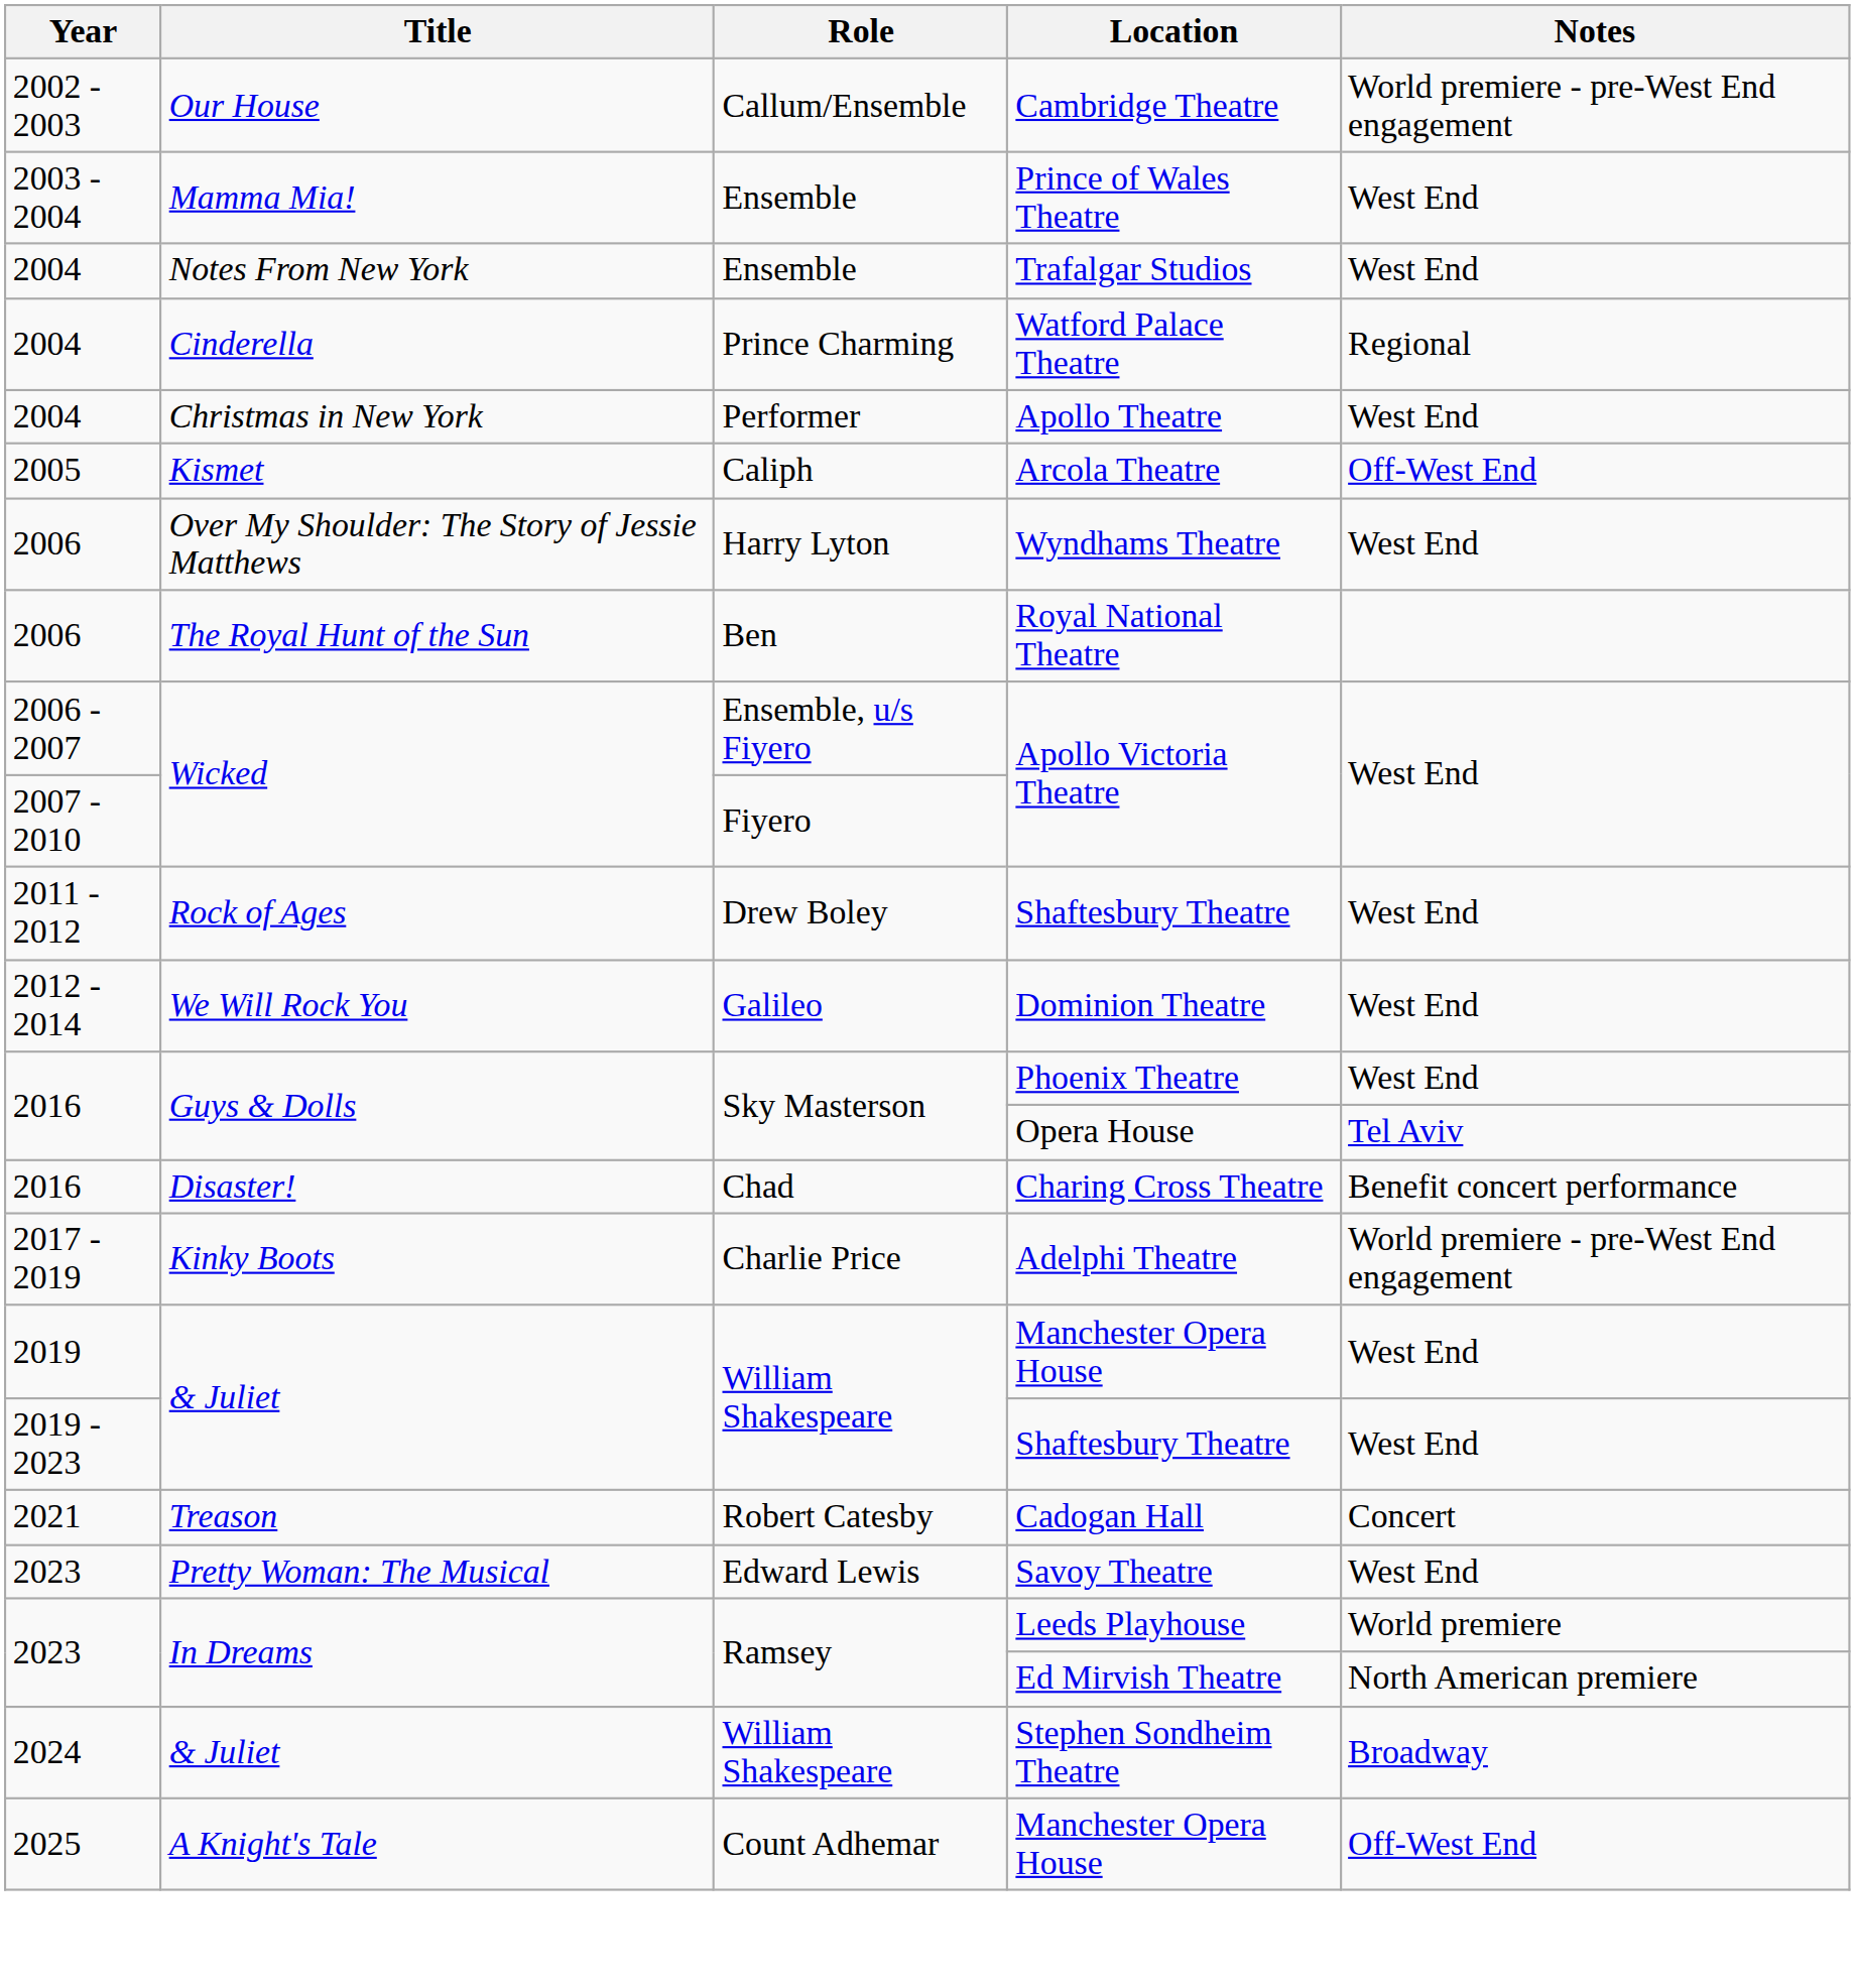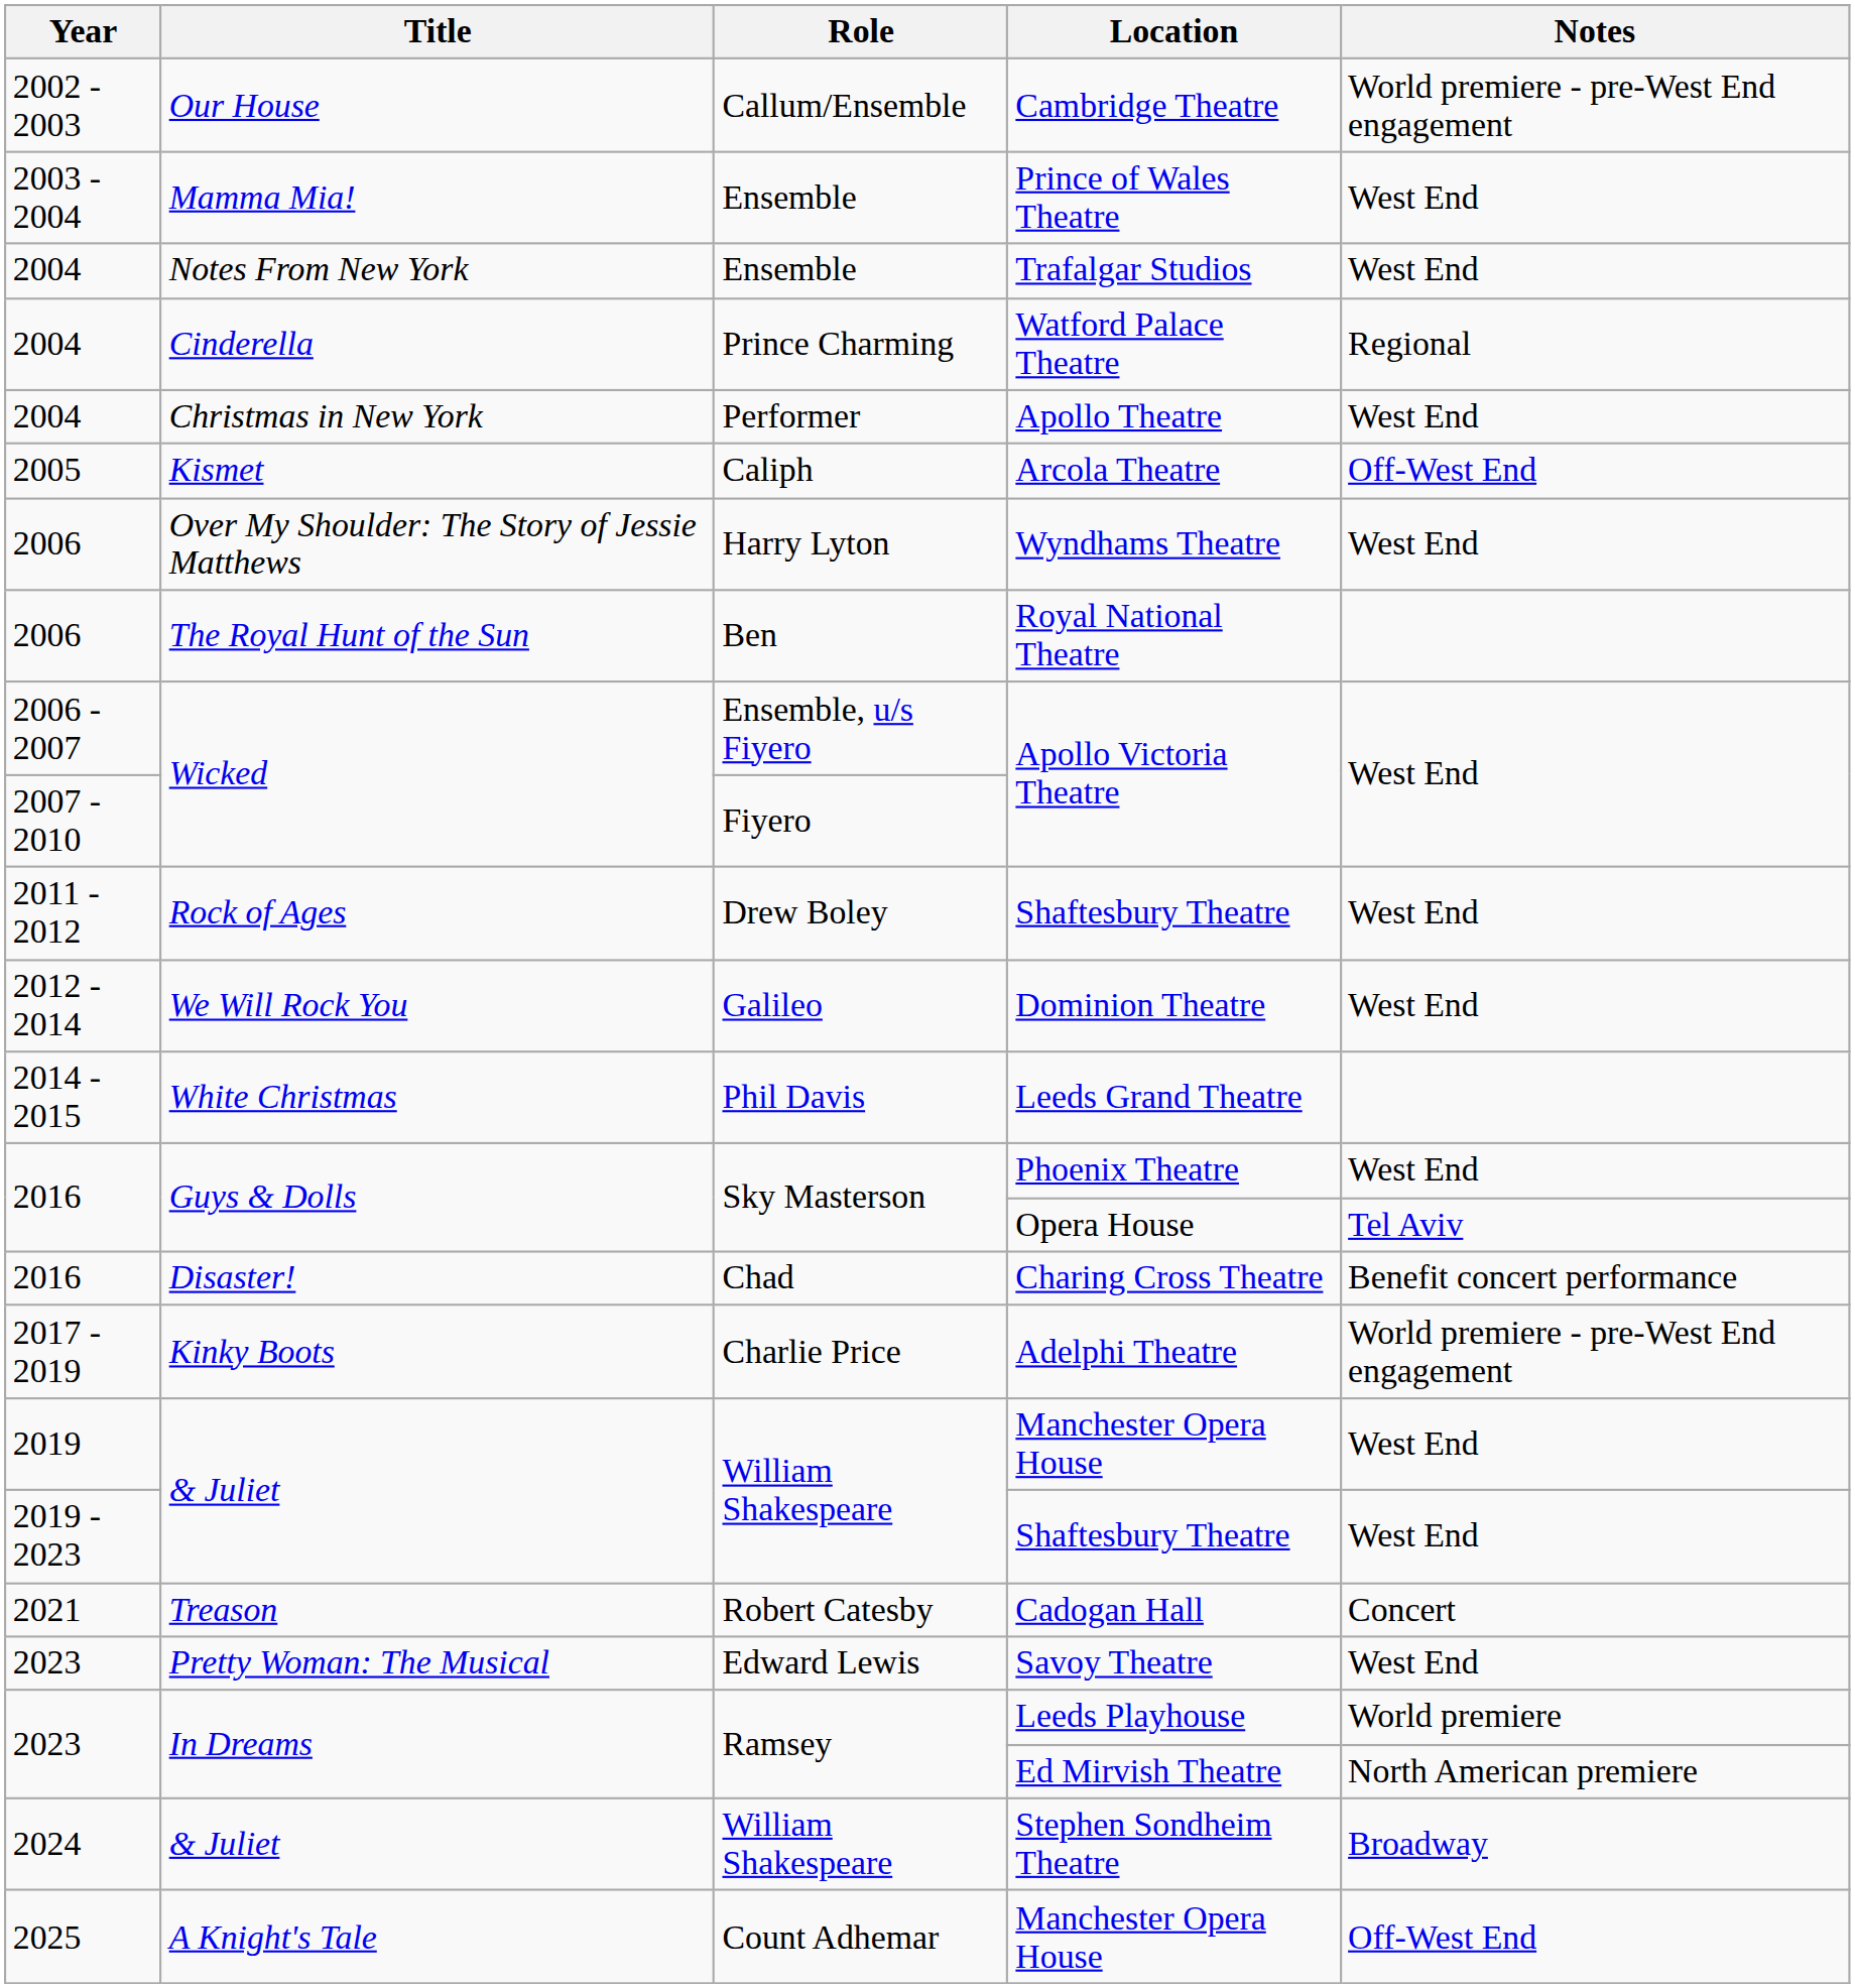+ row: 2014 - 2015 | White Christmas | Phil Davis | Leeds Grand Theatre
